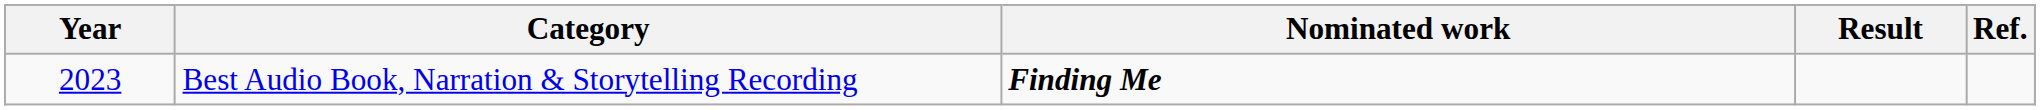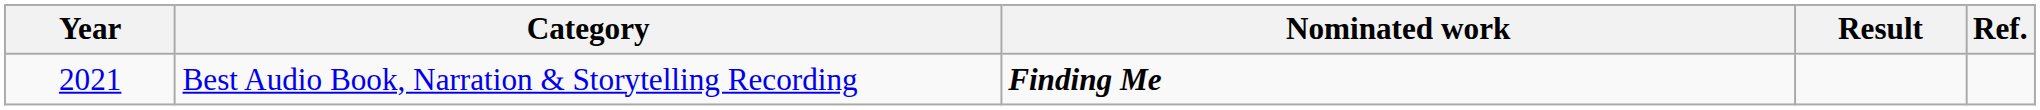Best Audio Book, Narration & Storytelling Recording | Year: 2023 -> 2021
